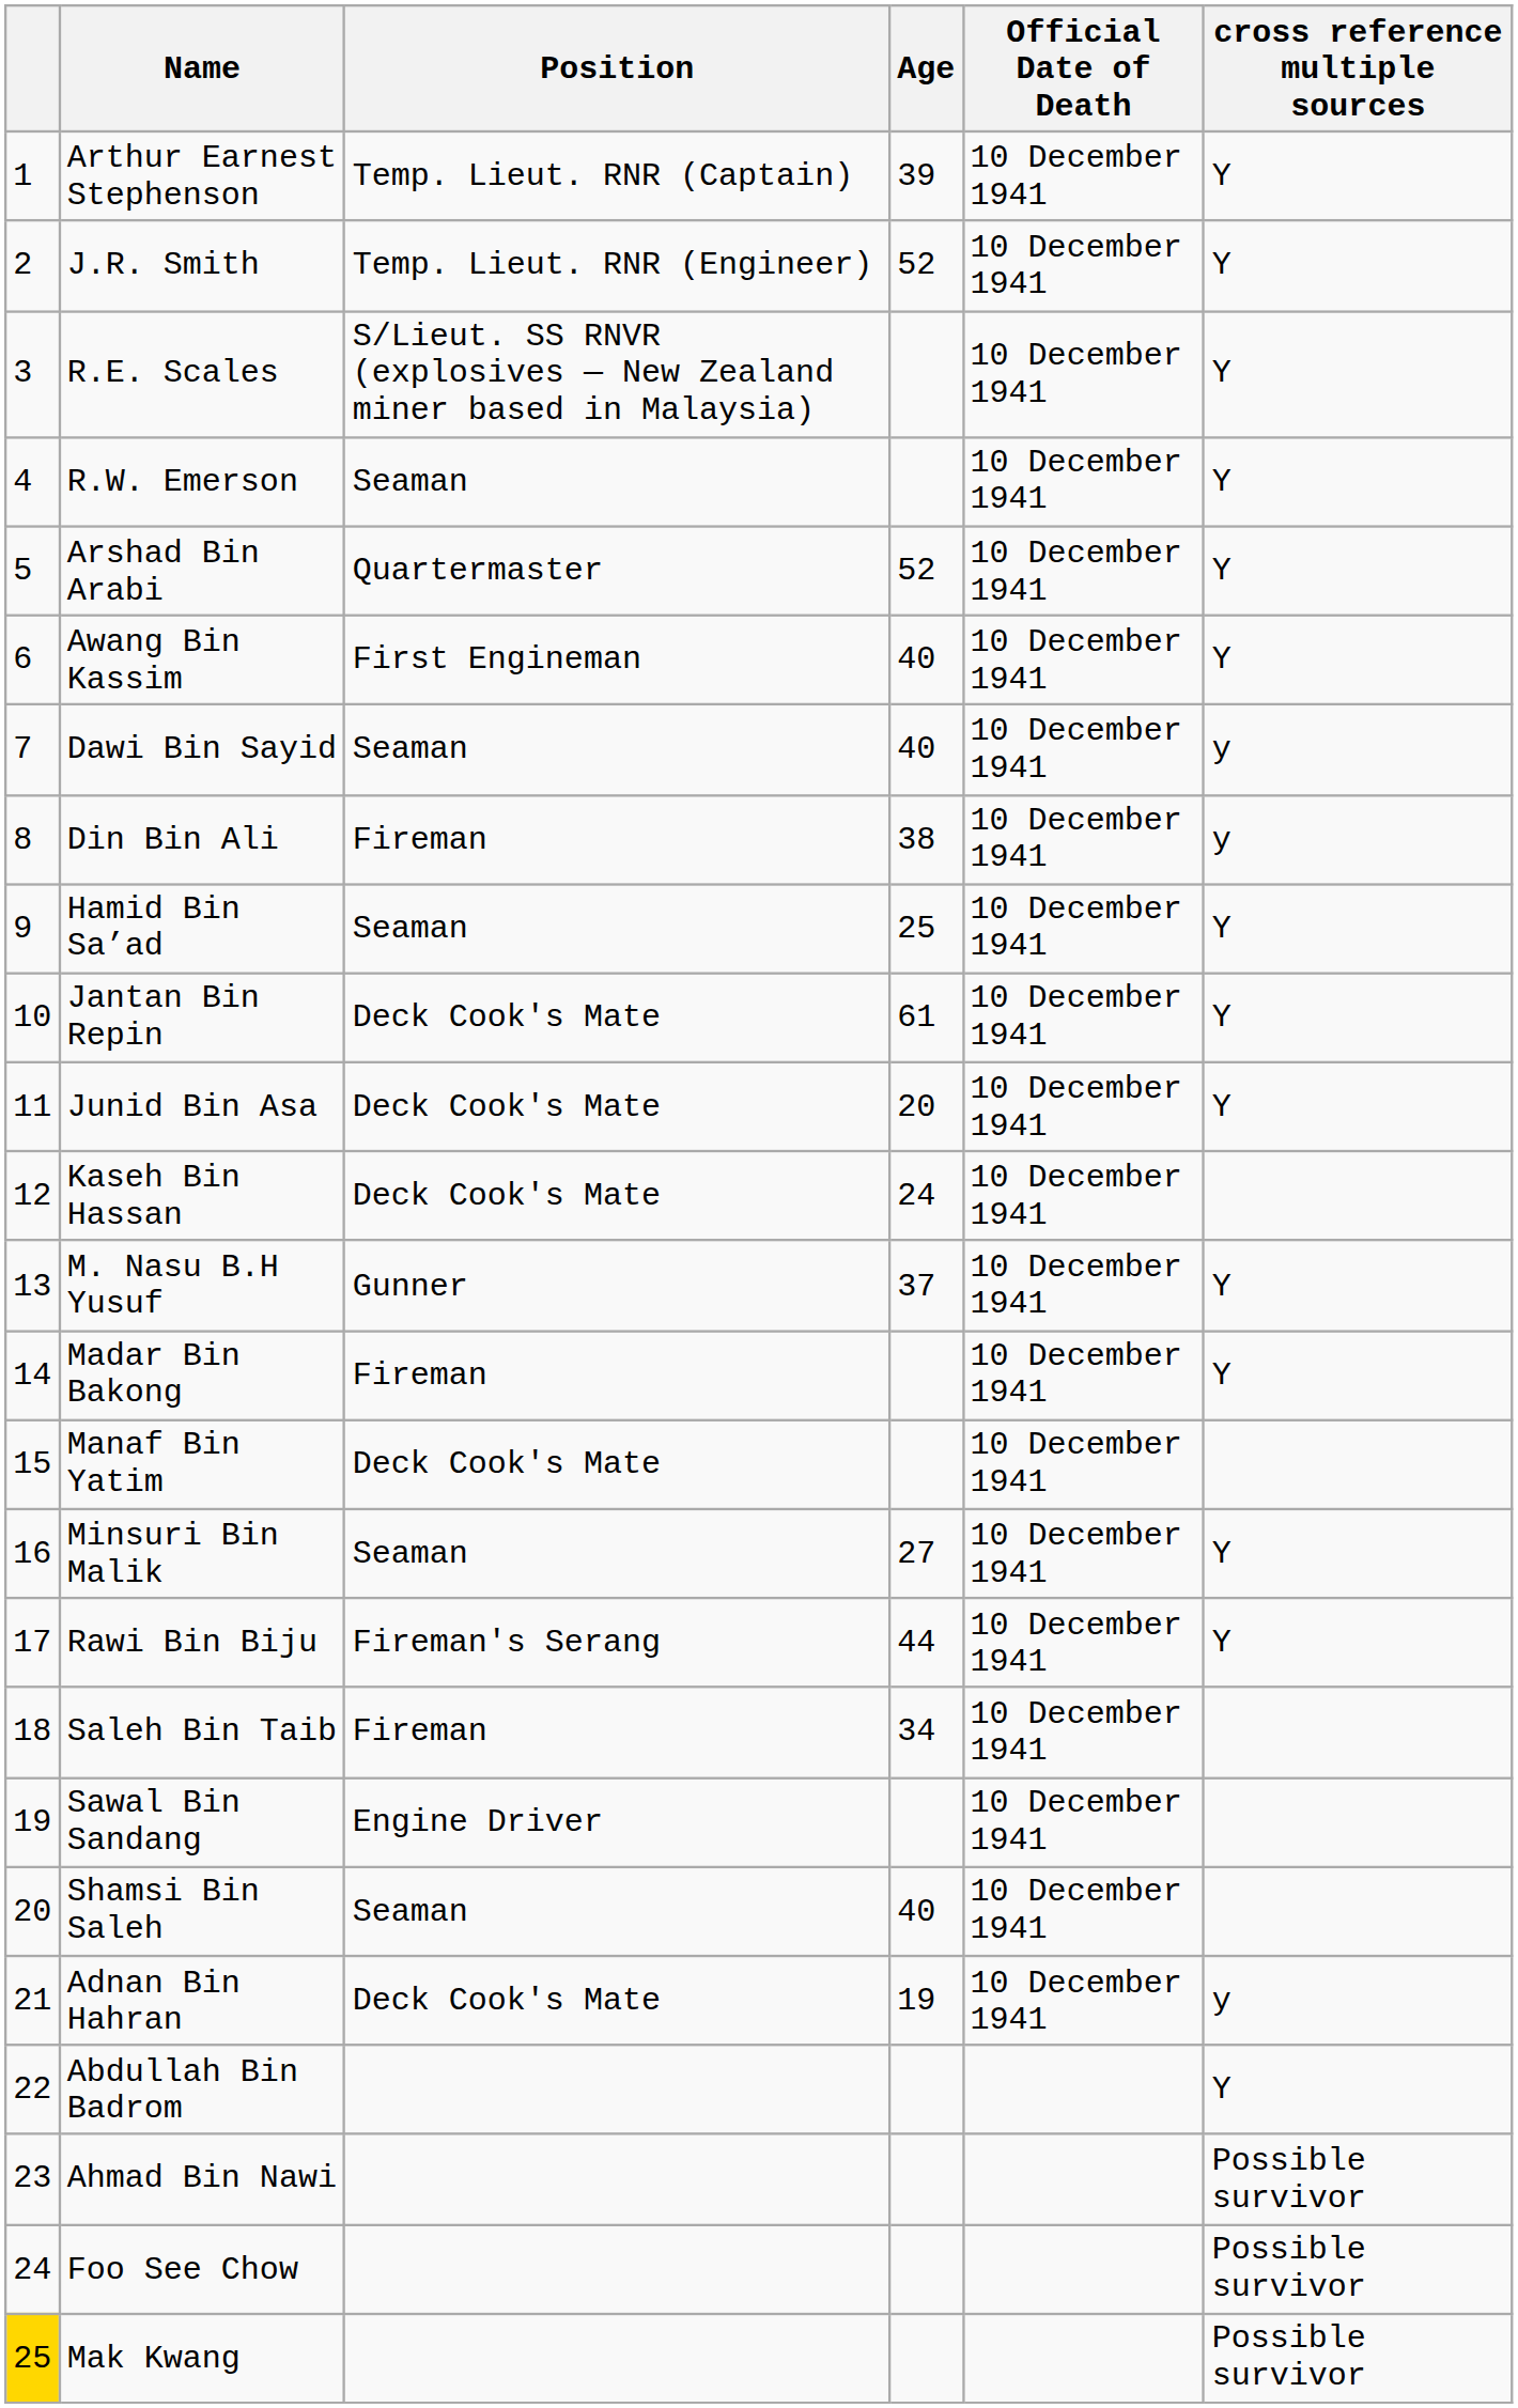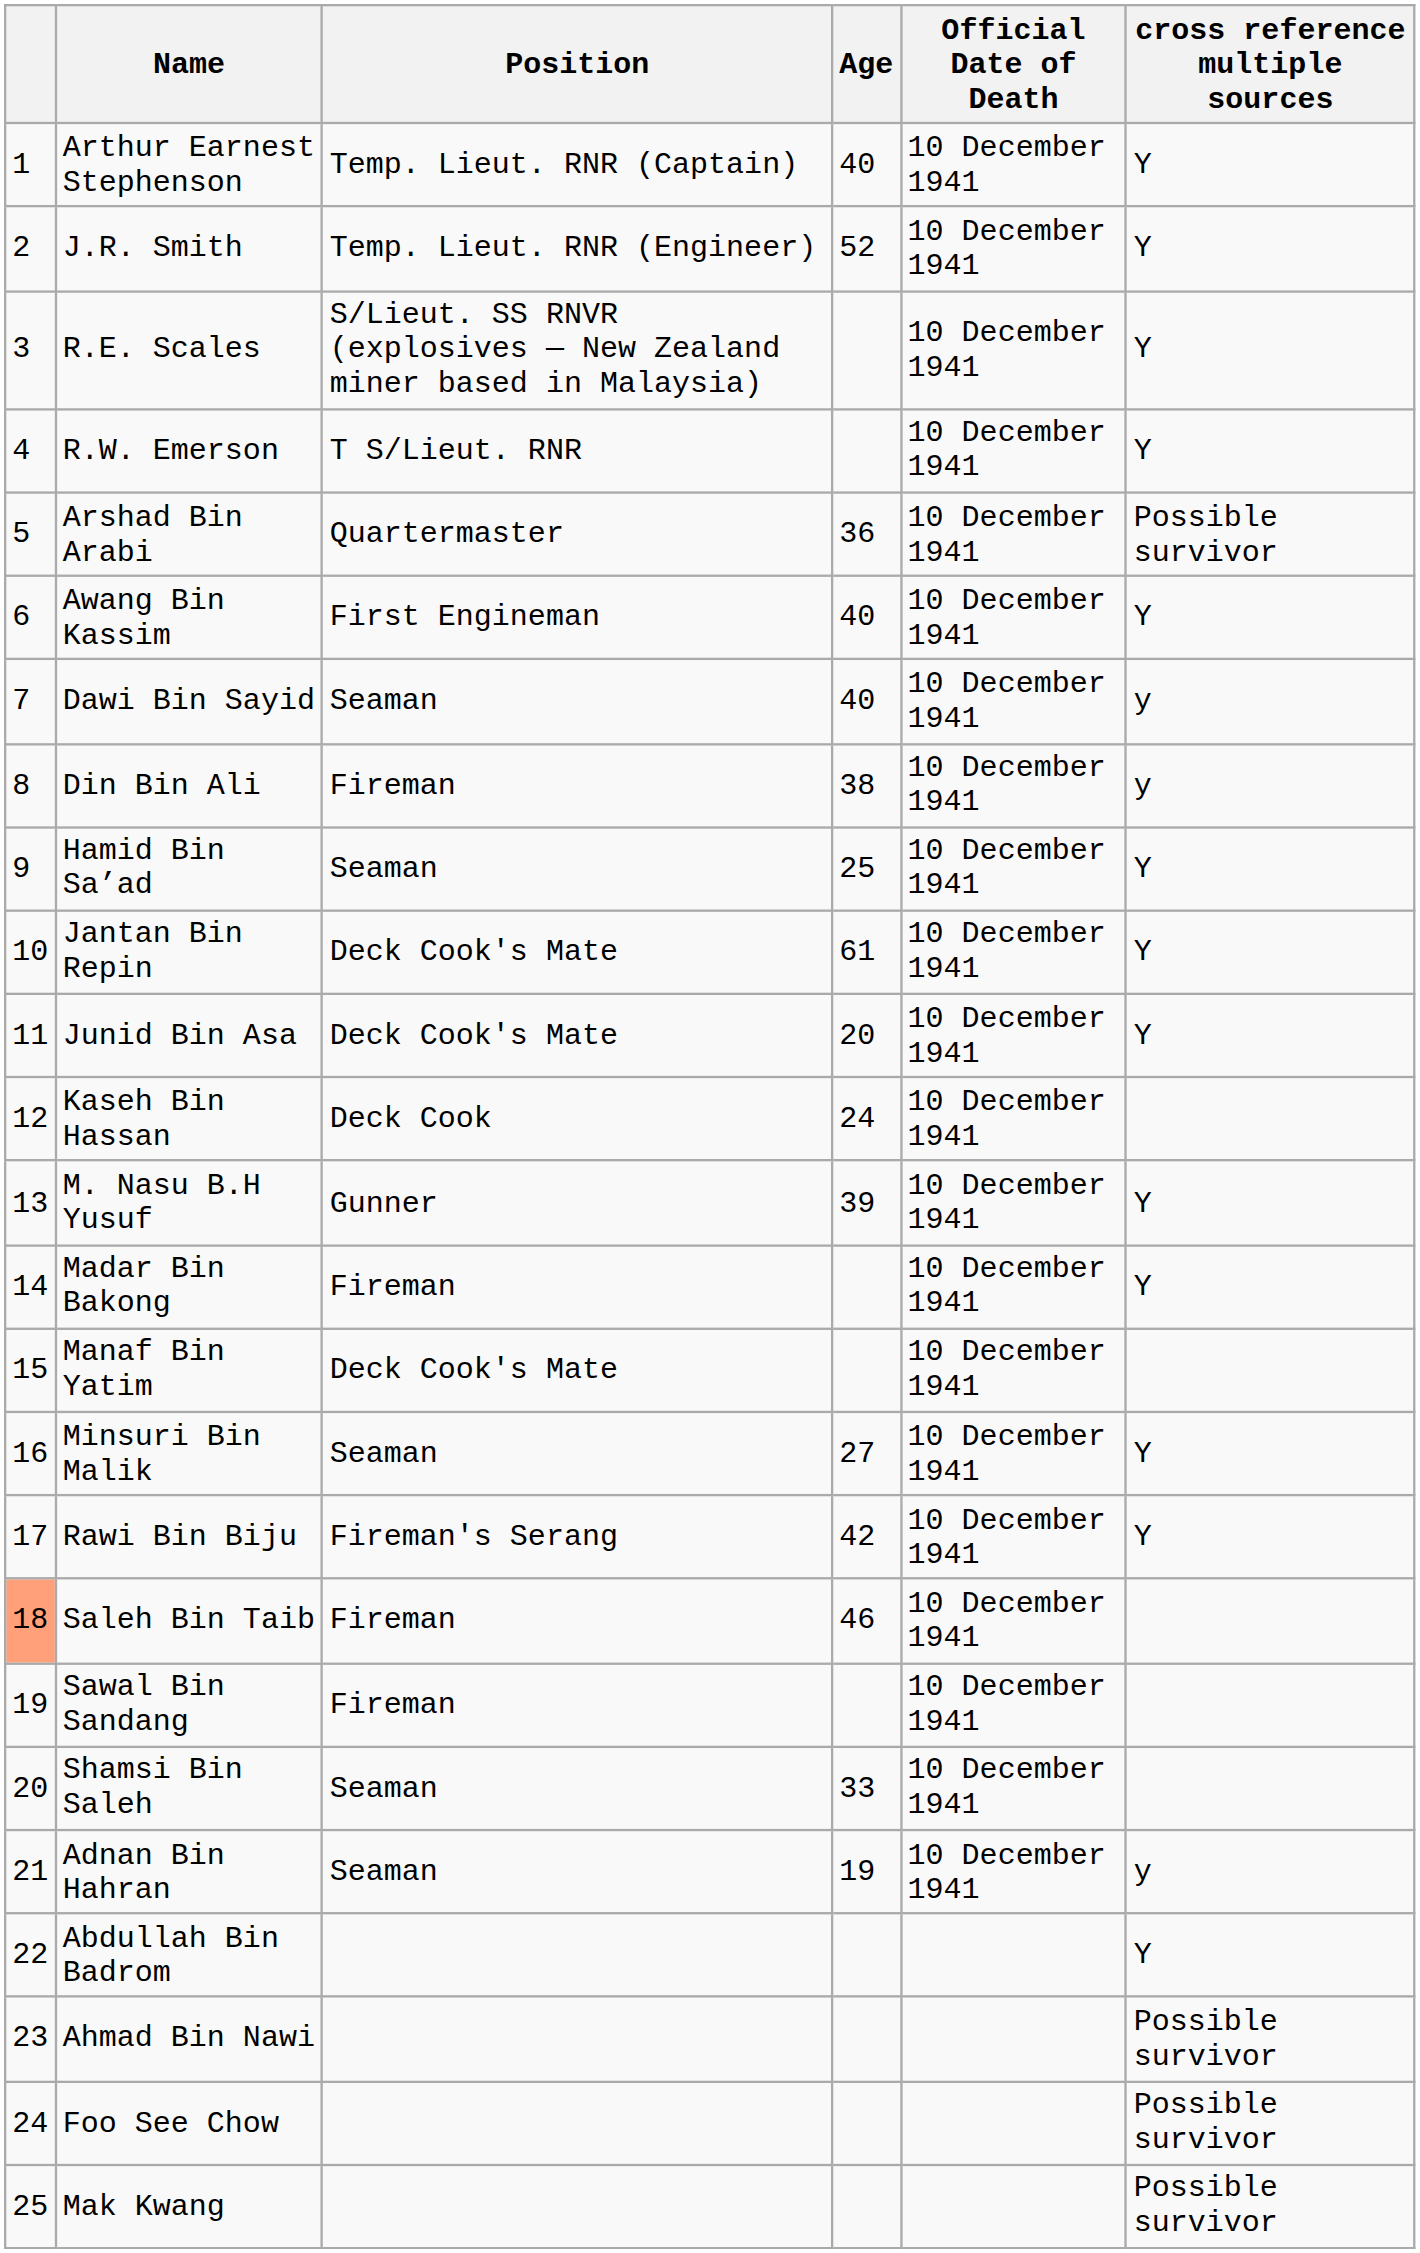Arthur Earnest Stephenson | Age: 39 -> 40
R.W. Emerson | Position: Seaman -> T S/Lieut. RNR
Arshad Bin Arabi | Age: 52 -> 36
Arshad Bin Arabi | cross reference multiple sources: Y -> Possible survivor
Kaseh Bin Hassan | Position: Deck Cook's Mate -> Deck Cook
M. Nasu B.H Yusuf | Age: 37 -> 39
Rawi Bin Biju | Age: 44 -> 42
Saleh Bin Taib | column 1: no background -> lightsalmon background
Saleh Bin Taib | Age: 34 -> 46
Sawal Bin Sandang | Position: Engine Driver -> Fireman
Shamsi Bin Saleh | Age: 40 -> 33
Adnan Bin Hahran | Position: Deck Cook's Mate -> Seaman
Mak Kwang | column 1: gold background -> no background
